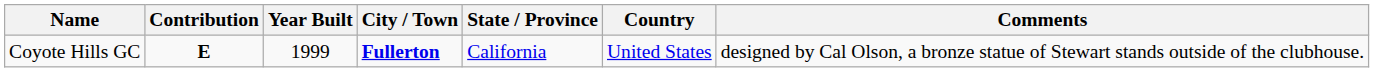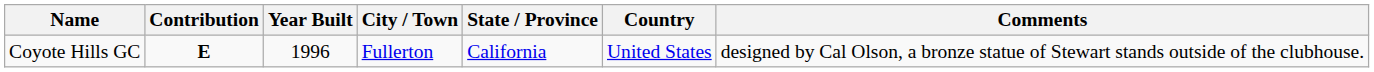Coyote Hills GC | Year Built: 1999 -> 1996
Coyote Hills GC | City / Town: bold -> normal
